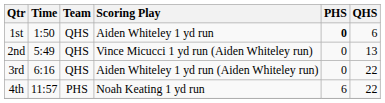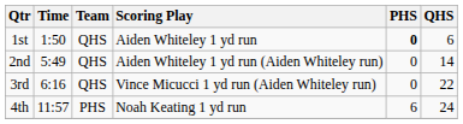2nd | Scoring Play: Vince Micucci 1 yd run (Aiden Whiteley run) -> Aiden Whiteley 1 yd run (Aiden Whiteley run)
2nd | QHS: 13 -> 14
3rd | Scoring Play: Aiden Whiteley 1 yd run (Aiden Whiteley run) -> Vince Micucci 1 yd run (Aiden Whiteley run)
4th | QHS: 22 -> 24
